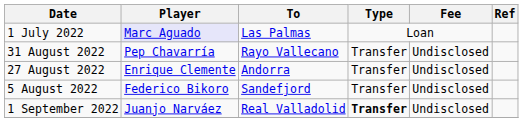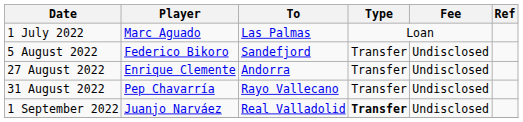1 July 2022 | Player: lavender background -> no background
rows swapped: 5 August 2022 <-> 31 August 2022
